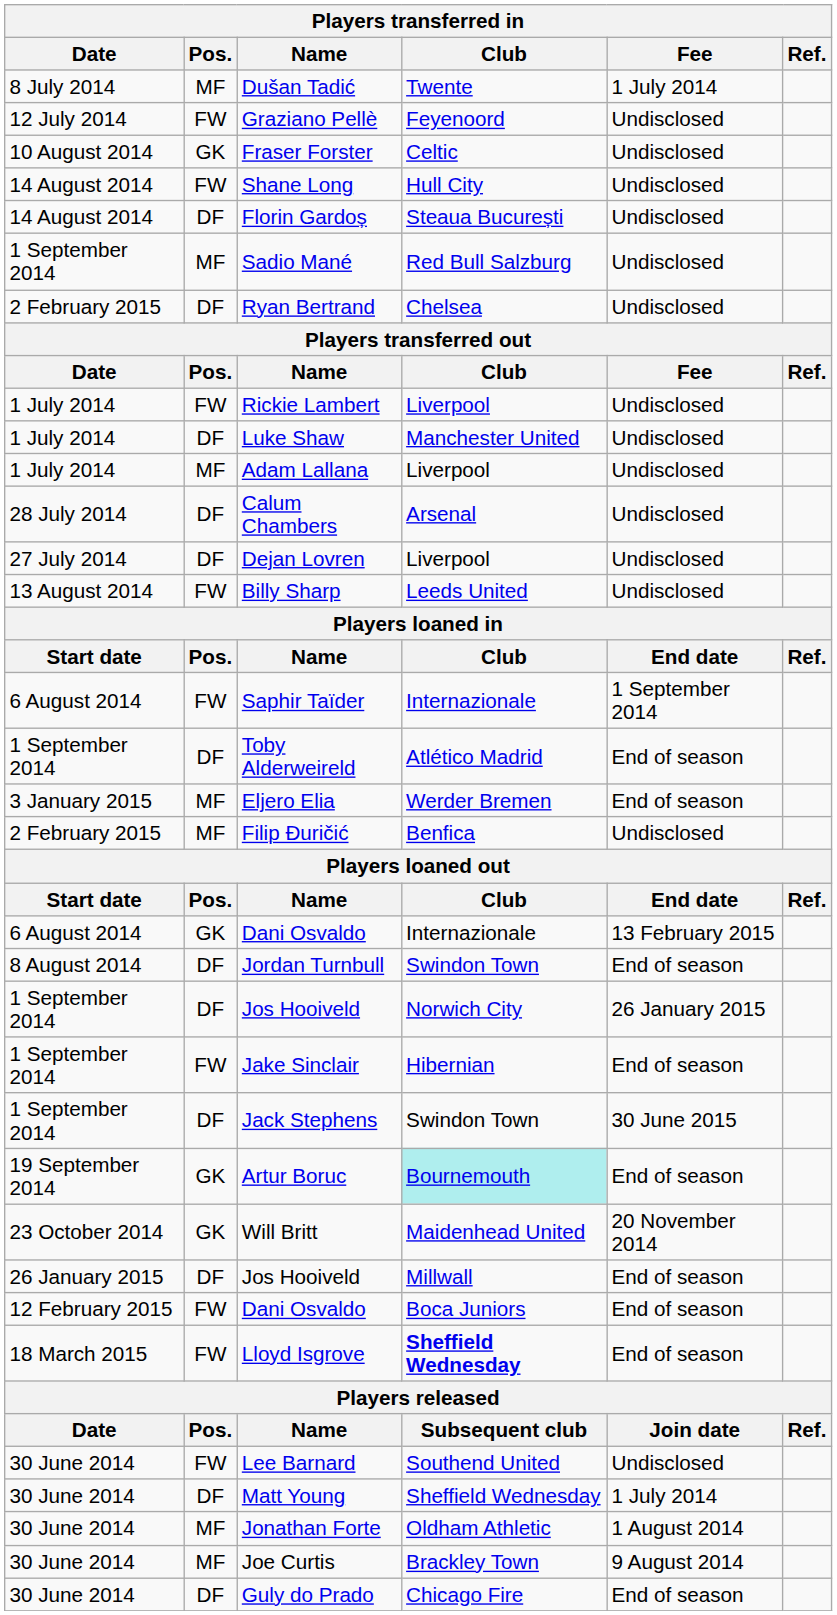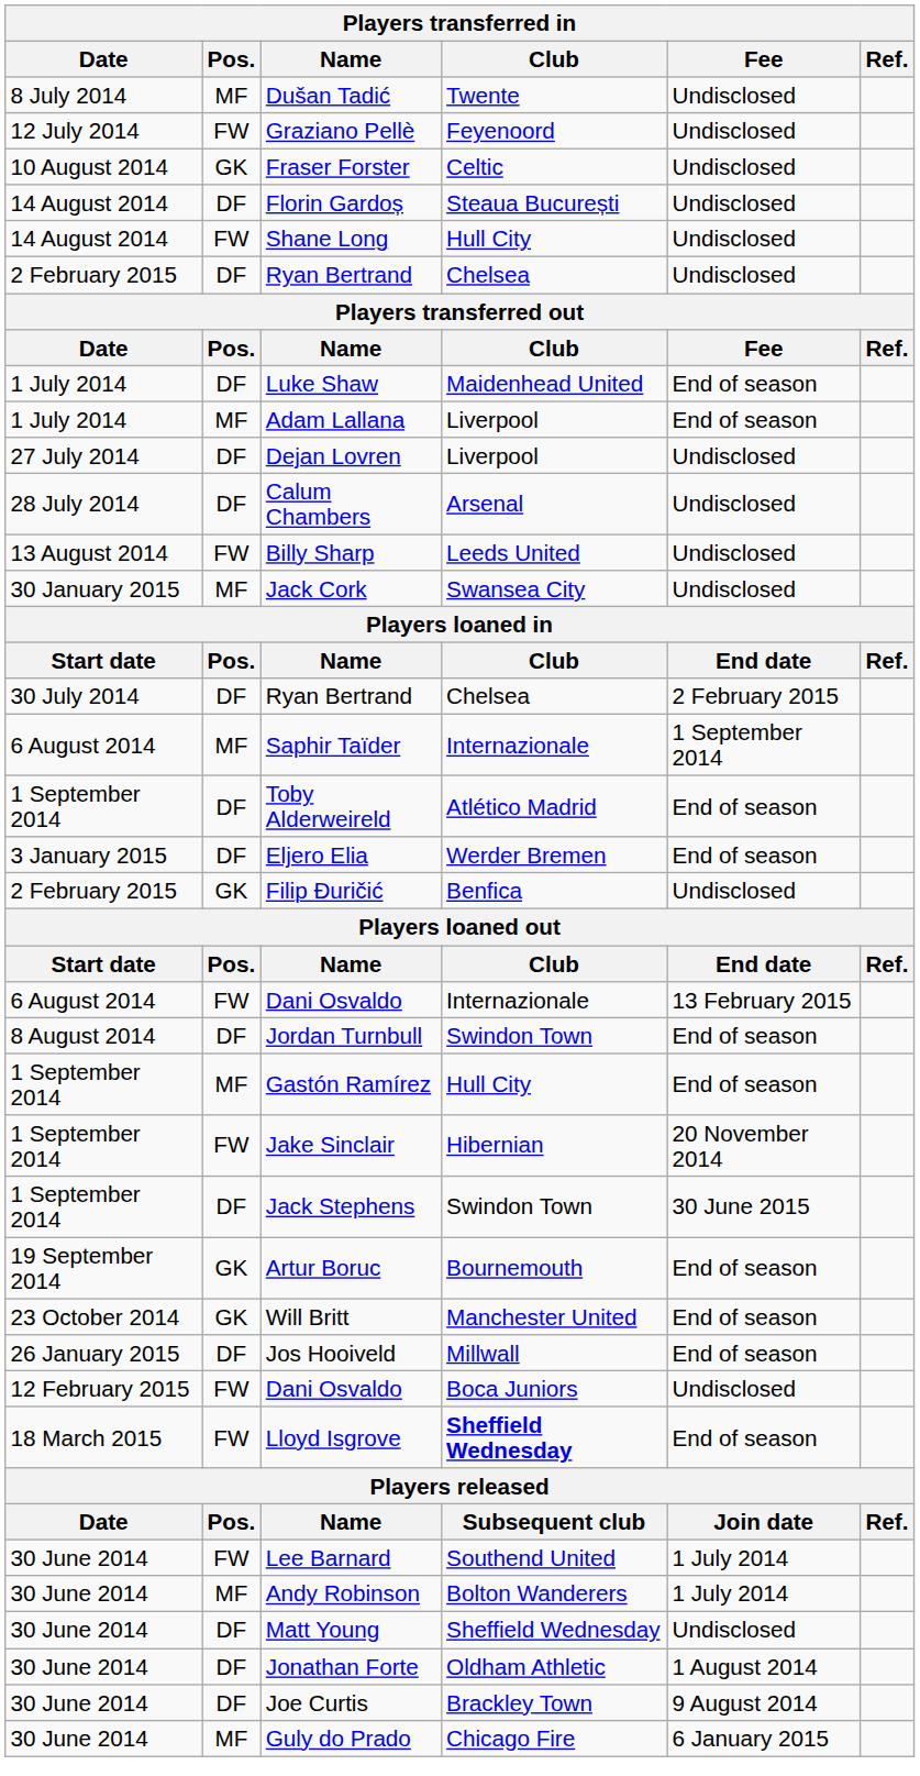Dušan Tadić | Fee: 1 July 2014 -> Undisclosed
rows swapped: Shane Long <-> Florin Gardoș
- row: 1 September 2014 | MF | Sadio Mané | Red Bull Salzburg | Undisclosed
- row: 1 July 2014 | FW | Rickie Lambert | Liverpool | Undisclosed
Luke Shaw | Club: Manchester United -> Maidenhead United
Luke Shaw | Fee: Undisclosed -> End of season
Adam Lallana | Fee: Undisclosed -> End of season
rows swapped: Dejan Lovren <-> Calum Chambers
+ row: 30 January 2015 | MF | Jack Cork | Swansea City | Undisclosed
+ row: 30 July 2014 | DF | Ryan Bertrand | Chelsea | 2 February 2015
Saphir Taïder | Pos.: FW -> MF
Eljero Elia | Pos.: MF -> DF
Filip Đuričić | Pos.: MF -> GK
6 August 2014 / Dani Osvaldo | Pos.: GK -> FW
- row: 1 September 2014 | DF | Jos Hooiveld | Norwich City | 26 January 2015
+ row: 1 September 2014 | MF | Gastón Ramírez | Hull City | End of season
Jake Sinclair | Fee: End of season -> 20 November 2014
Artur Boruc | Club: paleturquoise background -> no background
Will Britt | Club: Maidenhead United -> Manchester United
Will Britt | Fee: 20 November 2014 -> End of season
12 February 2015 / Dani Osvaldo | Fee: End of season -> Undisclosed
Lee Barnard | Fee: Undisclosed -> 1 July 2014
+ row: 30 June 2014 | MF | Andy Robinson | Bolton Wanderers | 1 July 2014
Matt Young | Fee: 1 July 2014 -> Undisclosed
Jonathan Forte | Pos.: MF -> DF
Joe Curtis | Pos.: MF -> DF
Guly do Prado | Pos.: DF -> MF
Guly do Prado | Fee: End of season -> 6 January 2015
